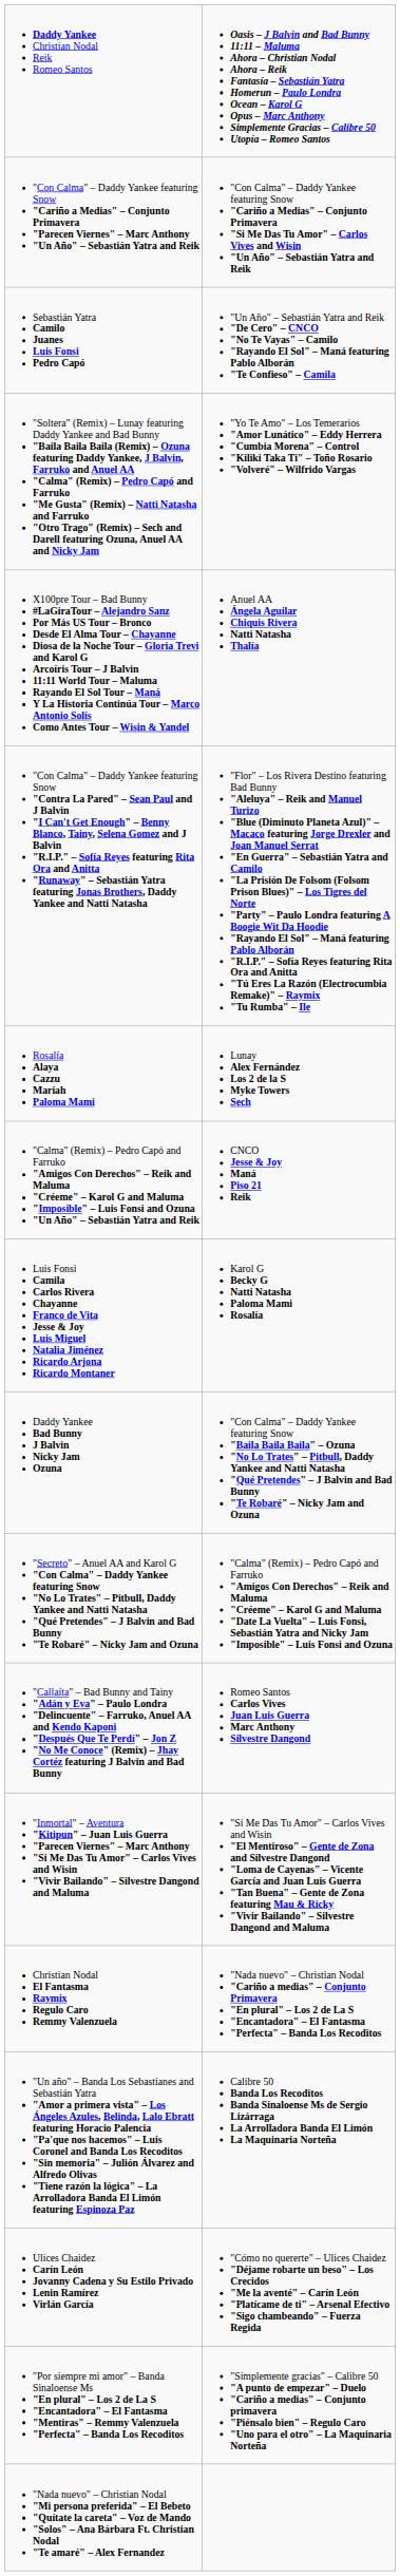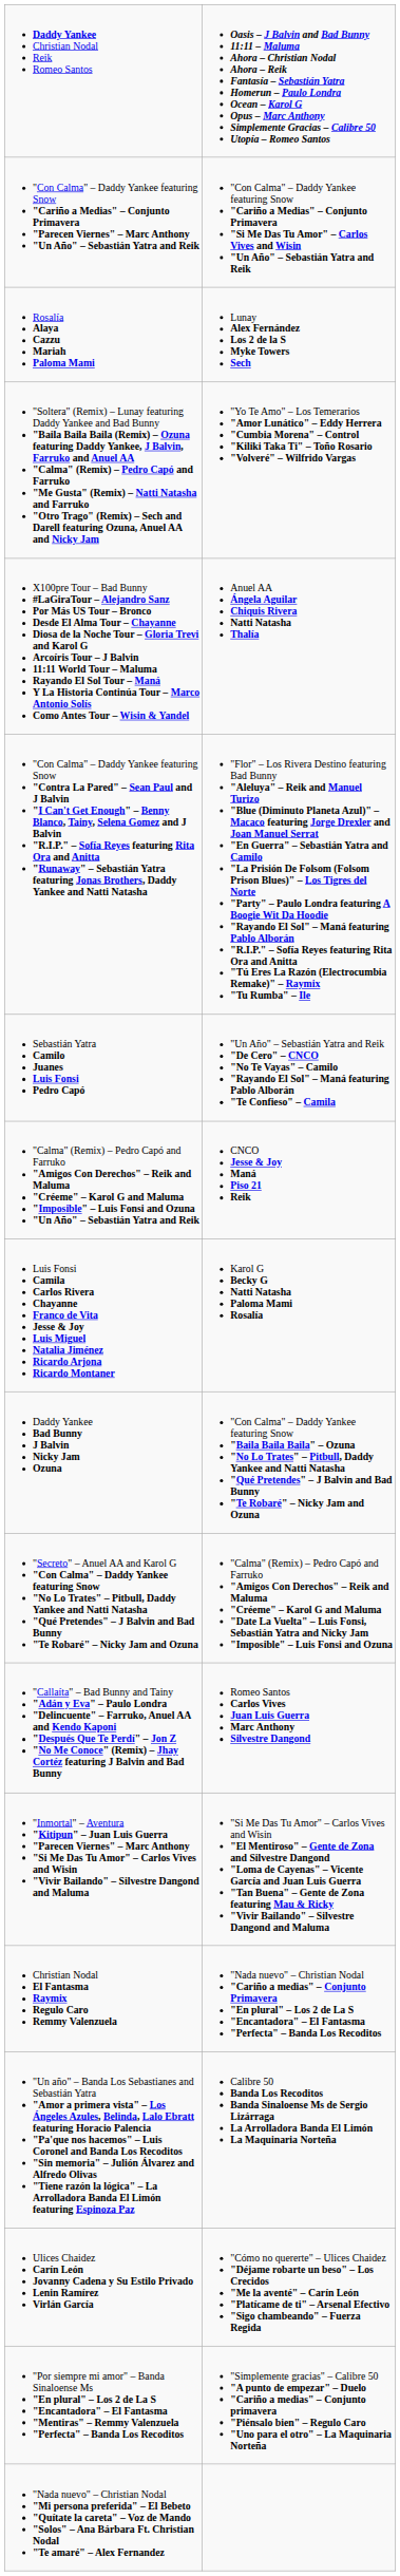rows swapped: Rosalía Alaya Cazzu Mariah Paloma Mami <-> Sebastián Yatra Camilo Juanes Luis Fonsi Pedro Capó
